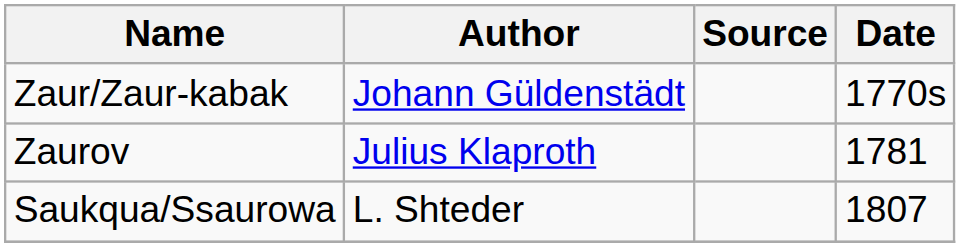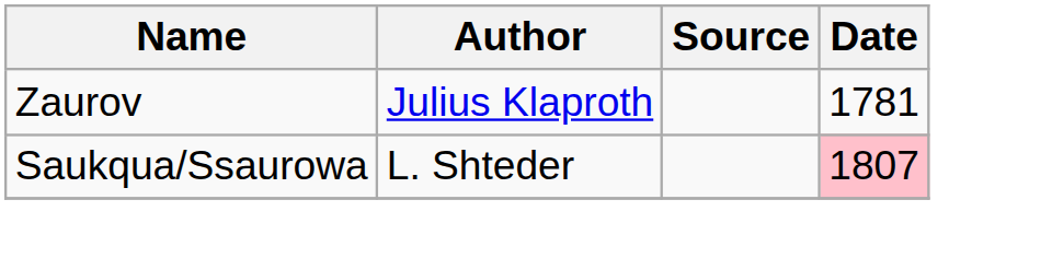- row: Zaur/Zaur-kabak | Johann Güldenstädt | 1770s
Saukqua/Ssaurowa | Date: no background -> pink background
